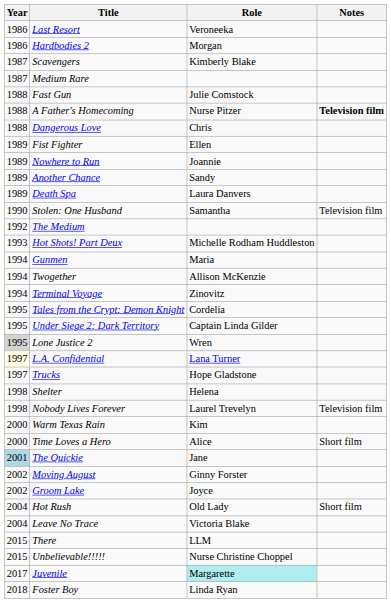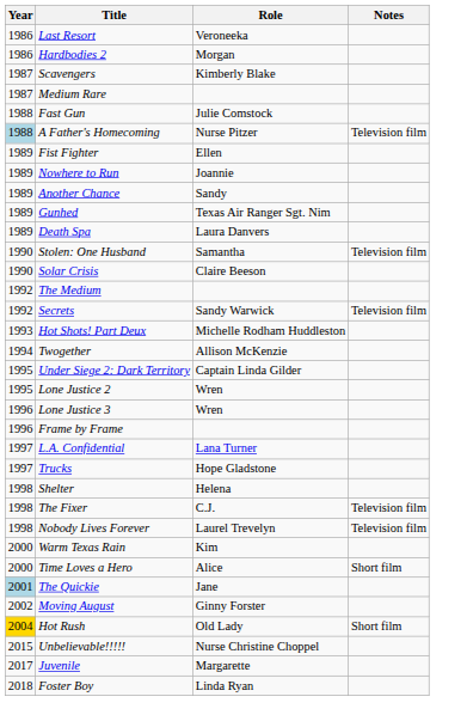A Father's Homecoming | Year: no background -> lightblue background
A Father's Homecoming | Notes: bold -> normal
- row: 1988 | Dangerous Love | Chris
+ row: 1989 | Gunhed | Texas Air Ranger Sgt. Nim
+ row: 1990 | Solar Crisis | Claire Beeson
+ row: 1992 | Secrets | Sandy Warwick | Television film
- row: 1994 | Gunmen | Maria
- row: 1994 | Terminal Voyage | Zinovitz
- row: 1995 | Tales from the Crypt: Demon Knight | Cordelia
Lone Justice 2 | Year: lightgrey background -> no background
+ row: 1996 | Lone Justice 3 | Wren
+ row: 1996 | Frame by Frame
L.A. Confidential | Year: lightyellow background -> no background
+ row: 1998 | The Fixer | C.J. | Television film
- row: 2002 | Groom Lake | Joyce
Hot Rush | Year: no background -> gold background
- row: 2004 | Leave No Trace | Victoria Blake
- row: 2015 | There | LLM
Juvenile | Role: paleturquoise background -> no background
